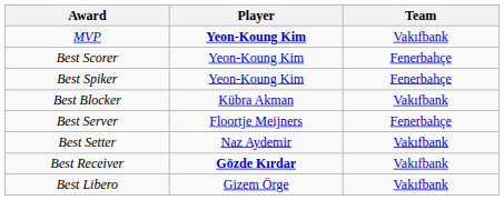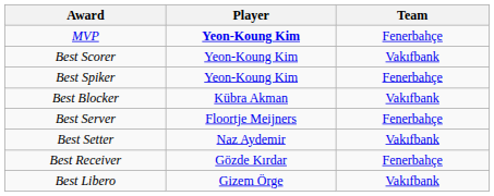MVP | Team: Vakıfbank -> Fenerbahçe
Best Scorer | Team: Fenerbahçe -> Vakıfbank
Best Receiver | Player: bold -> normal
Best Receiver | Team: Vakıfbank -> Fenerbahçe
